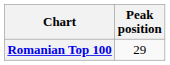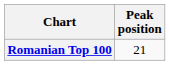Romanian Top 100 | Peak position: 29 -> 21
